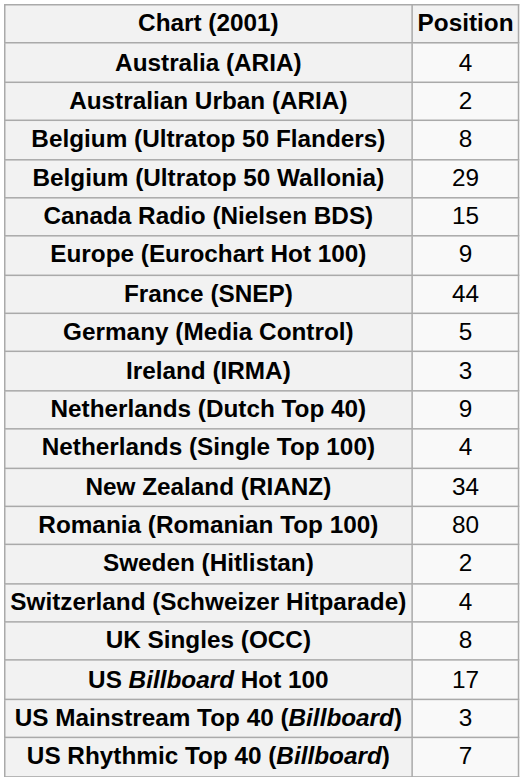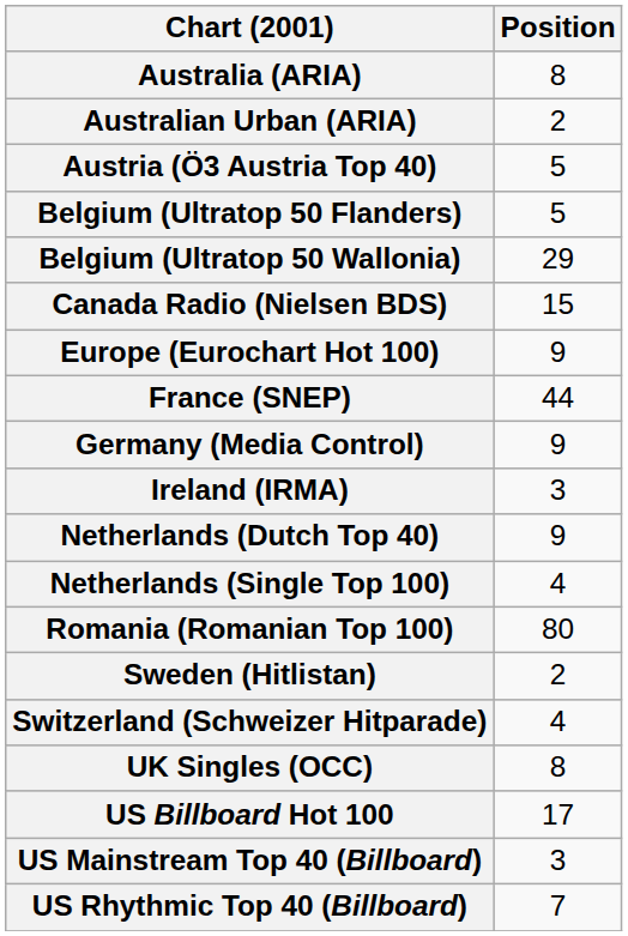Australia (ARIA) | Position: 4 -> 8
+ row: Austria (Ö3 Austria Top 40) | 5
Belgium (Ultratop 50 Flanders) | Position: 8 -> 5
Germany (Media Control) | Position: 5 -> 9
- row: New Zealand (RIANZ) | 34
